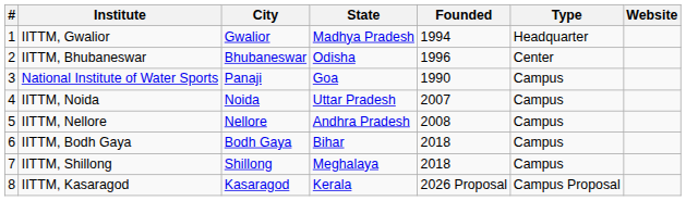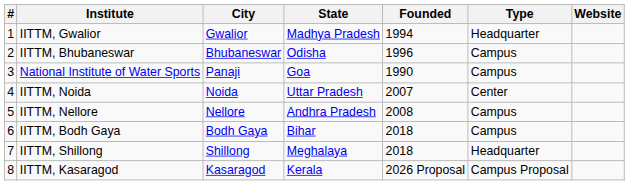IITTM, Bhubaneswar | Type: Center -> Campus
IITTM, Noida | Type: Campus -> Center
IITTM, Shillong | Type: Campus -> Headquarter
